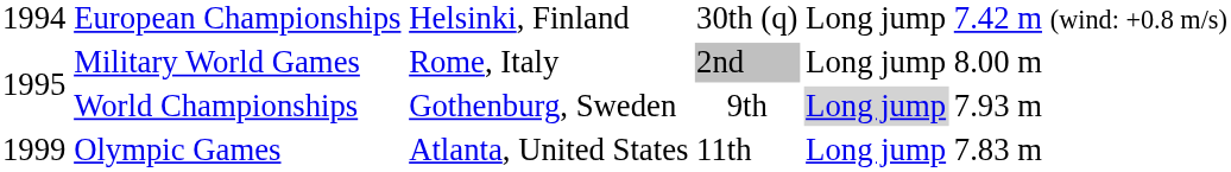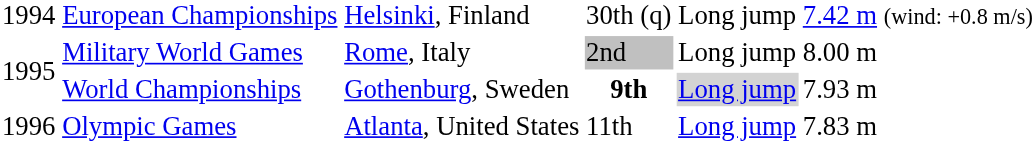World Championships | column 4: normal -> bold
Olympic Games | column 1: 1999 -> 1996
